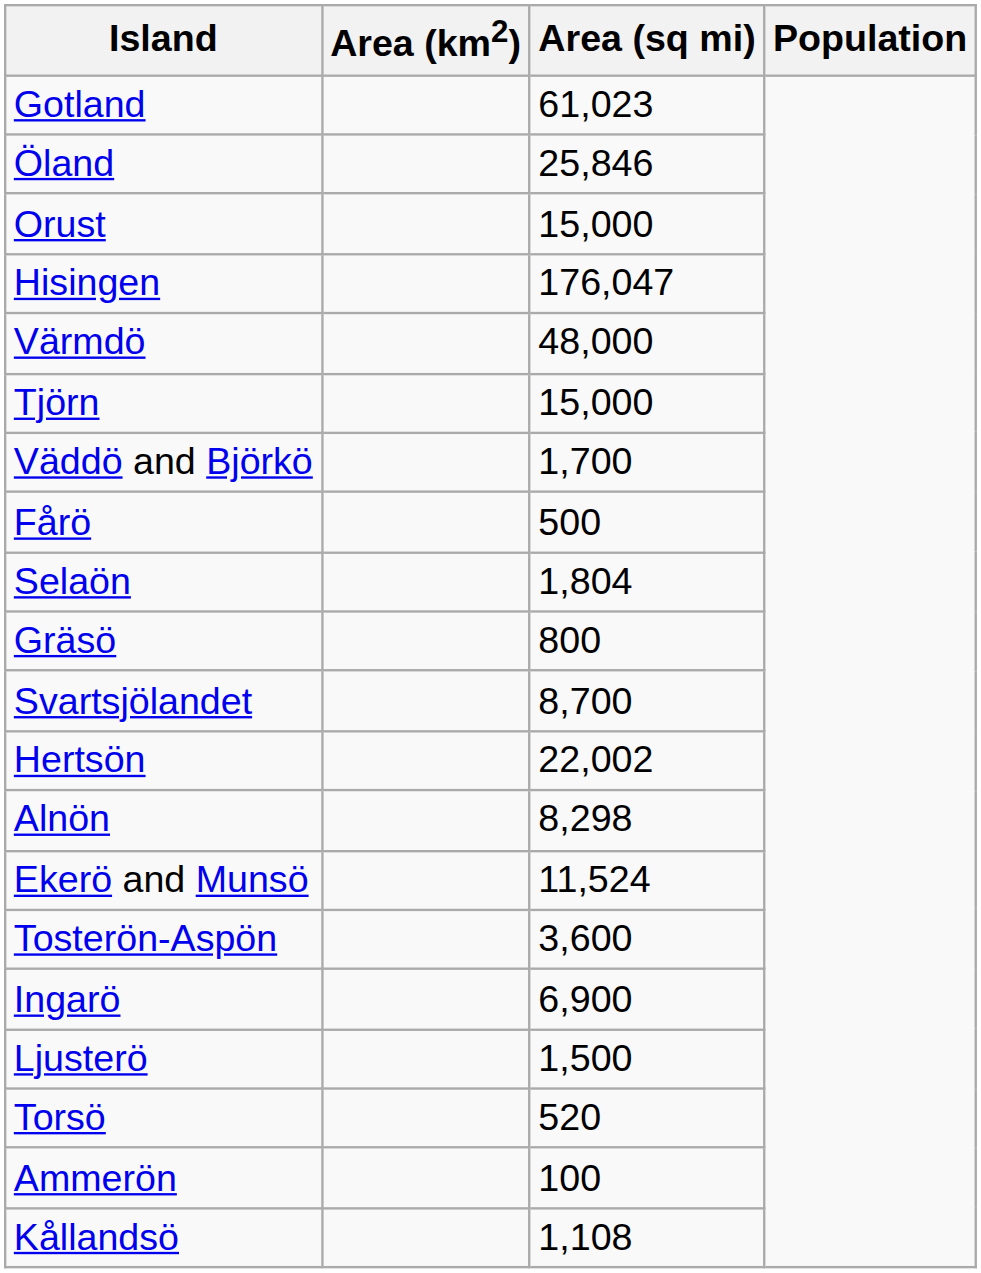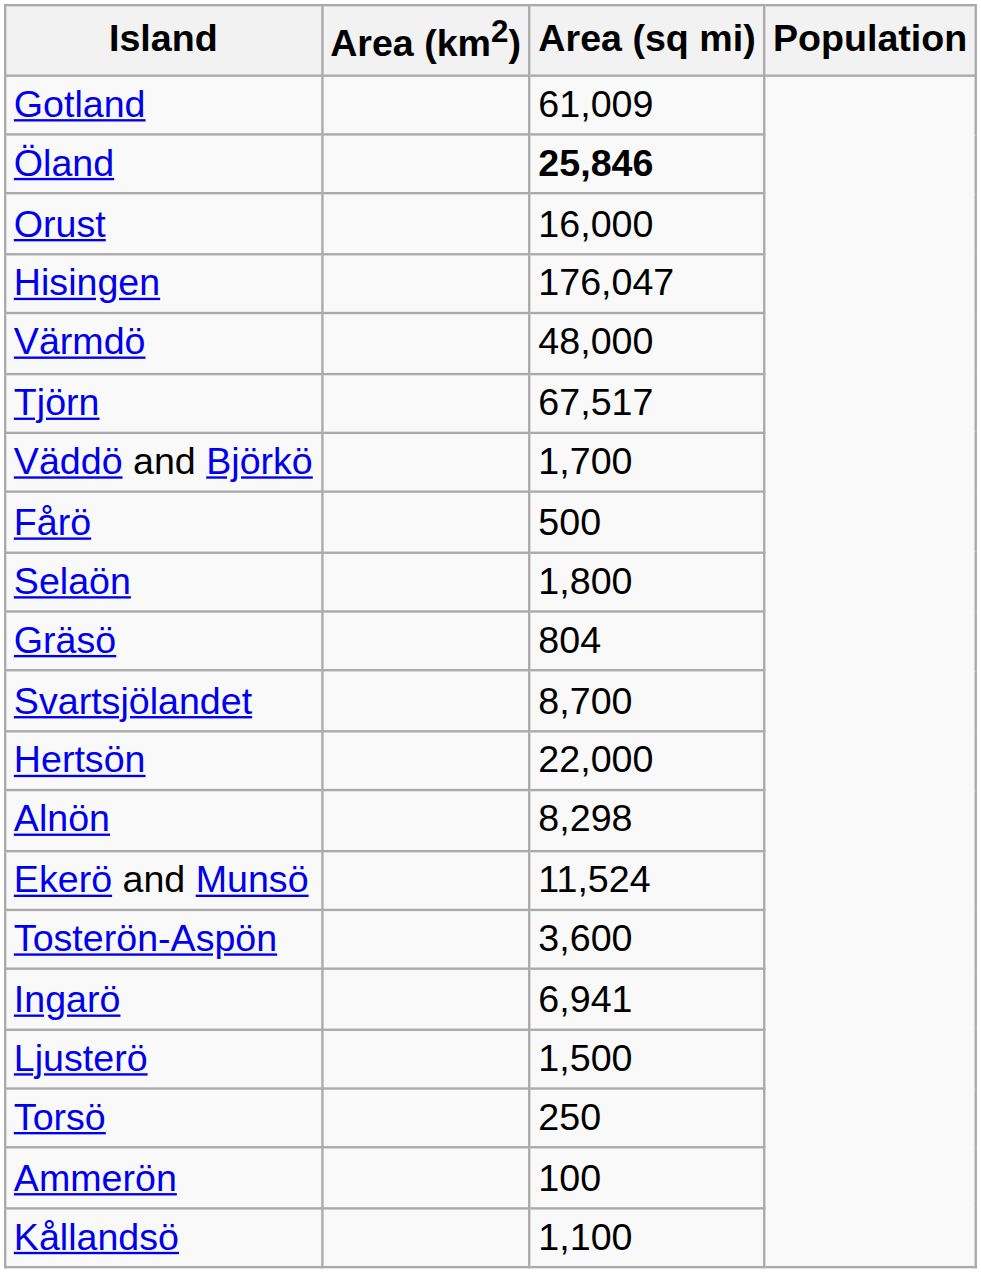Gotland | Area (sq mi): 61,023 -> 61,009
Öland | Area (sq mi): normal -> bold
Orust | Area (sq mi): 15,000 -> 16,000
Tjörn | Area (sq mi): 15,000 -> 67,517
Selaön | Area (sq mi): 1,804 -> 1,800
Gräsö | Area (sq mi): 800 -> 804
Hertsön | Area (sq mi): 22,002 -> 22,000
Ingarö | Area (sq mi): 6,900 -> 6,941
Torsö | Area (sq mi): 520 -> 250
Kållandsö | Area (sq mi): 1,108 -> 1,100
